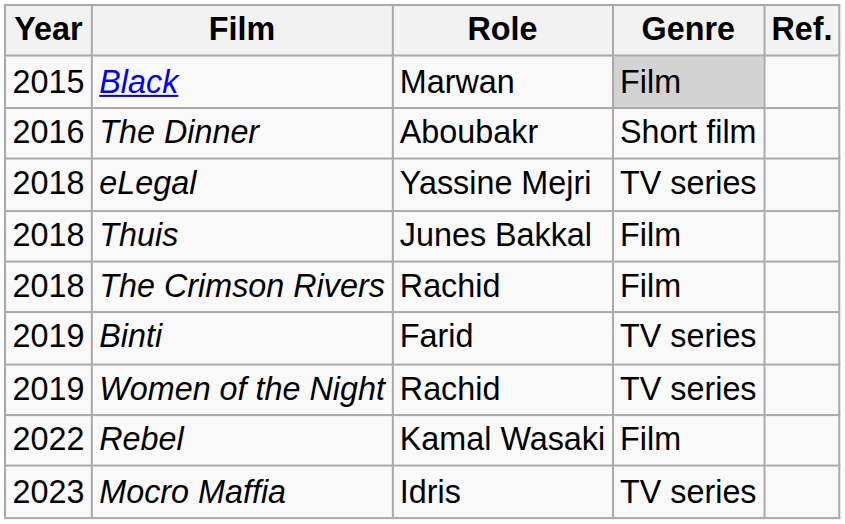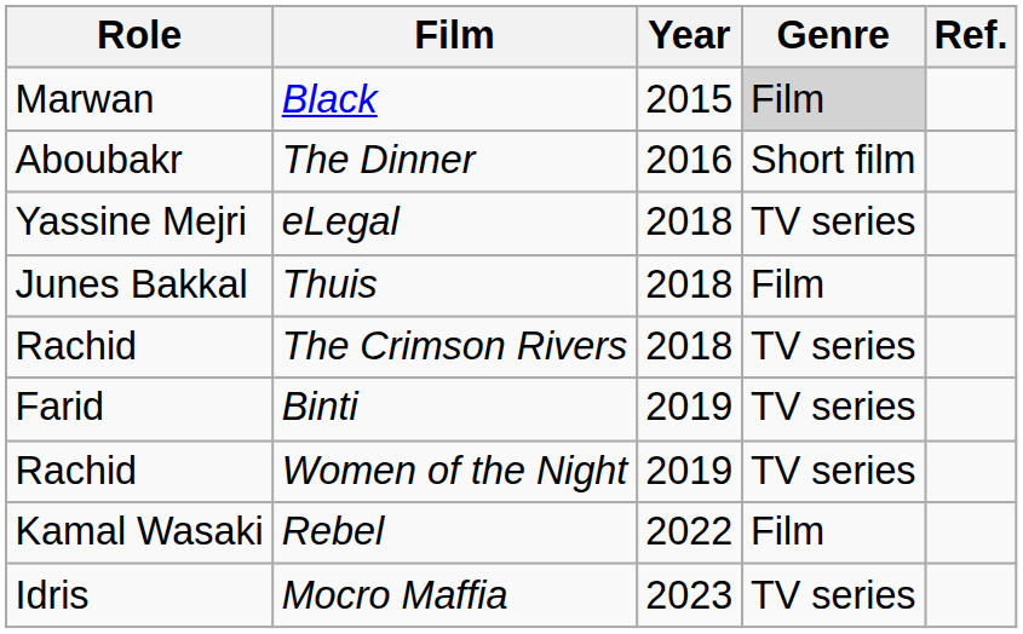columns swapped: Year <-> Role
The Crimson Rivers | Genre: Film -> TV series
